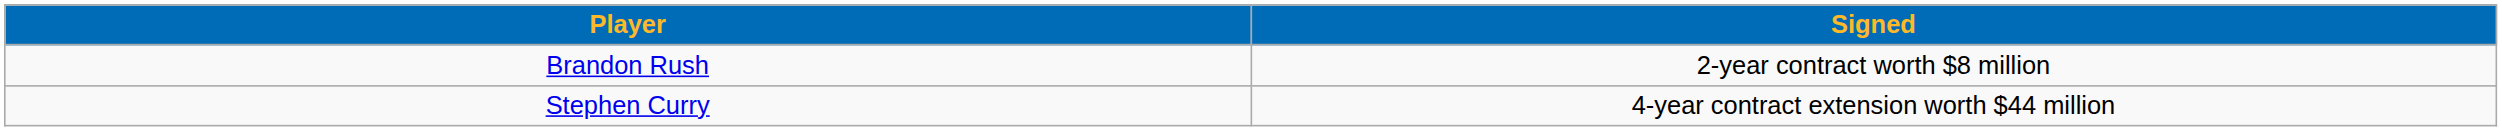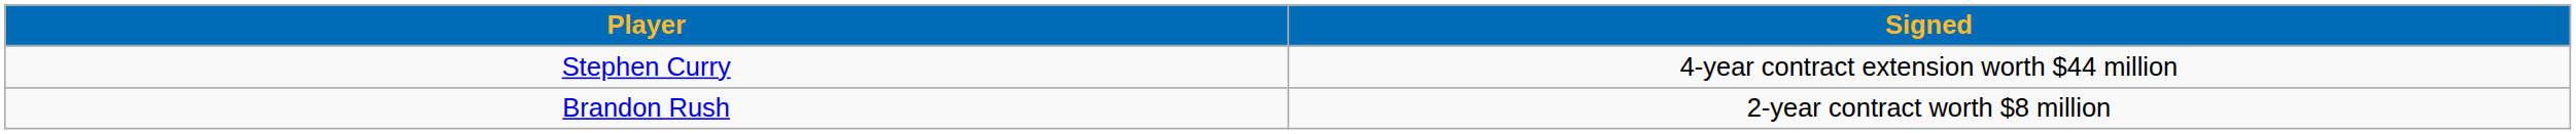rows swapped: Brandon Rush <-> Stephen Curry
